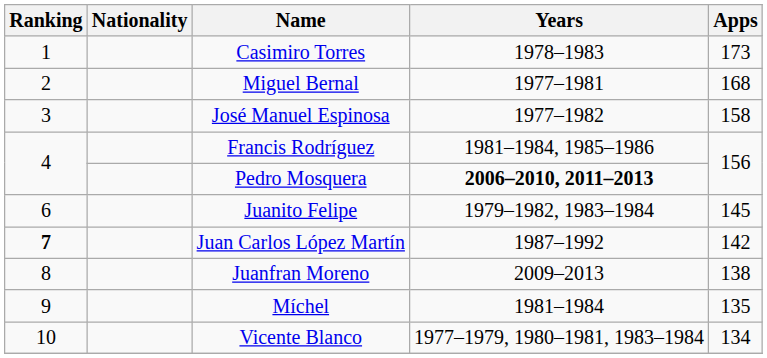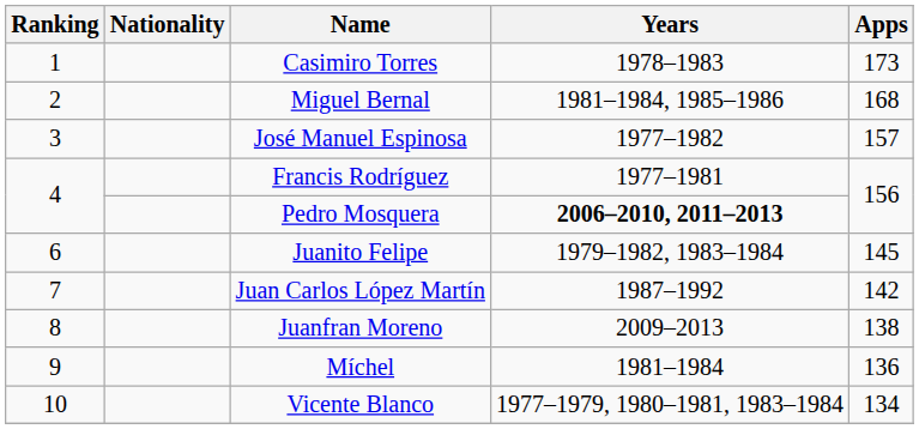Miguel Bernal | Years: 1977–1981 -> 1981–1984, 1985–1986
José Manuel Espinosa | Apps: 158 -> 157
Francis Rodríguez | Years: 1981–1984, 1985–1986 -> 1977–1981
Juan Carlos López Martín | Ranking: bold -> normal
Míchel | Apps: 135 -> 136
